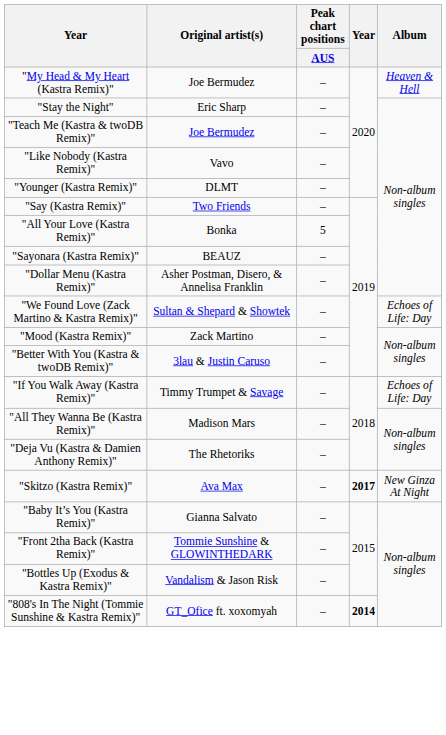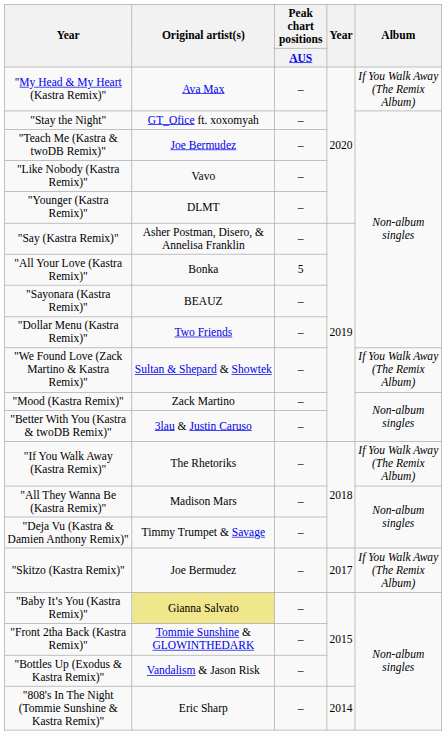"My Head & My Heart (Kastra Remix)" | Original artist(s): Joe Bermudez -> Ava Max
"My Head & My Heart (Kastra Remix)" | Album: Heaven & Hell -> If You Walk Away (The Remix Album)
"Stay the Night" | Original artist(s): Eric Sharp -> GT_Ofice ft. xoxomyah
"Say (Kastra Remix)" | Original artist(s): Two Friends -> Asher Postman, Disero, & Annelisa Franklin
"Dollar Menu (Kastra Remix)" | Original artist(s): Asher Postman, Disero, & Annelisa Franklin -> Two Friends
"We Found Love (Zack Martino & Kastra Remix)" | Album: Echoes of Life: Day -> If You Walk Away (The Remix Album)
"If You Walk Away (Kastra Remix)" | Original artist(s): Timmy Trumpet & Savage -> The Rhetoriks
"If You Walk Away (Kastra Remix)" | Album: Echoes of Life: Day -> If You Walk Away (The Remix Album)
"Deja Vu (Kastra & Damien Anthony Remix)" | Original artist(s): The Rhetoriks -> Timmy Trumpet & Savage
"Skitzo (Kastra Remix)" | Original artist(s): Ava Max -> Joe Bermudez
"Skitzo (Kastra Remix)" | column 4: bold -> normal
"Skitzo (Kastra Remix)" | Album: New Ginza At Night -> If You Walk Away (The Remix Album)
"Baby It’s You (Kastra Remix)" | Original artist(s): no background -> khaki background
"808's In The Night (Tommie Sunshine & Kastra Remix)" | Original artist(s): GT_Ofice ft. xoxomyah -> Eric Sharp
"808's In The Night (Tommie Sunshine & Kastra Remix)" | column 4: bold -> normal
